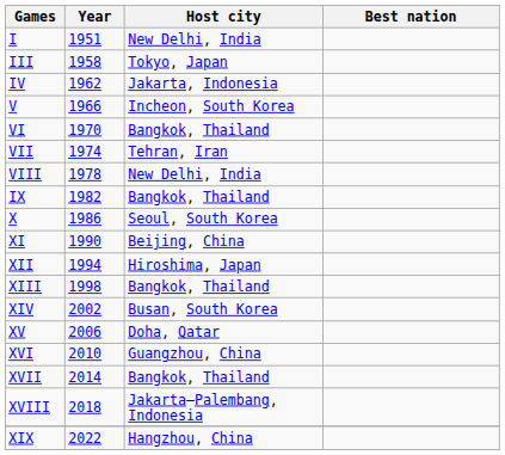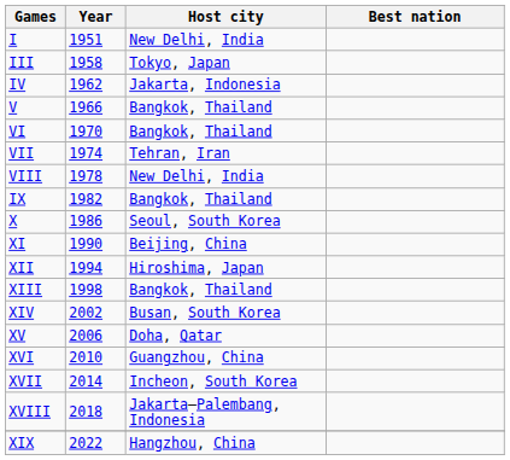V | Host city: Incheon, South Korea -> Bangkok, Thailand
XVII | Host city: Bangkok, Thailand -> Incheon, South Korea
